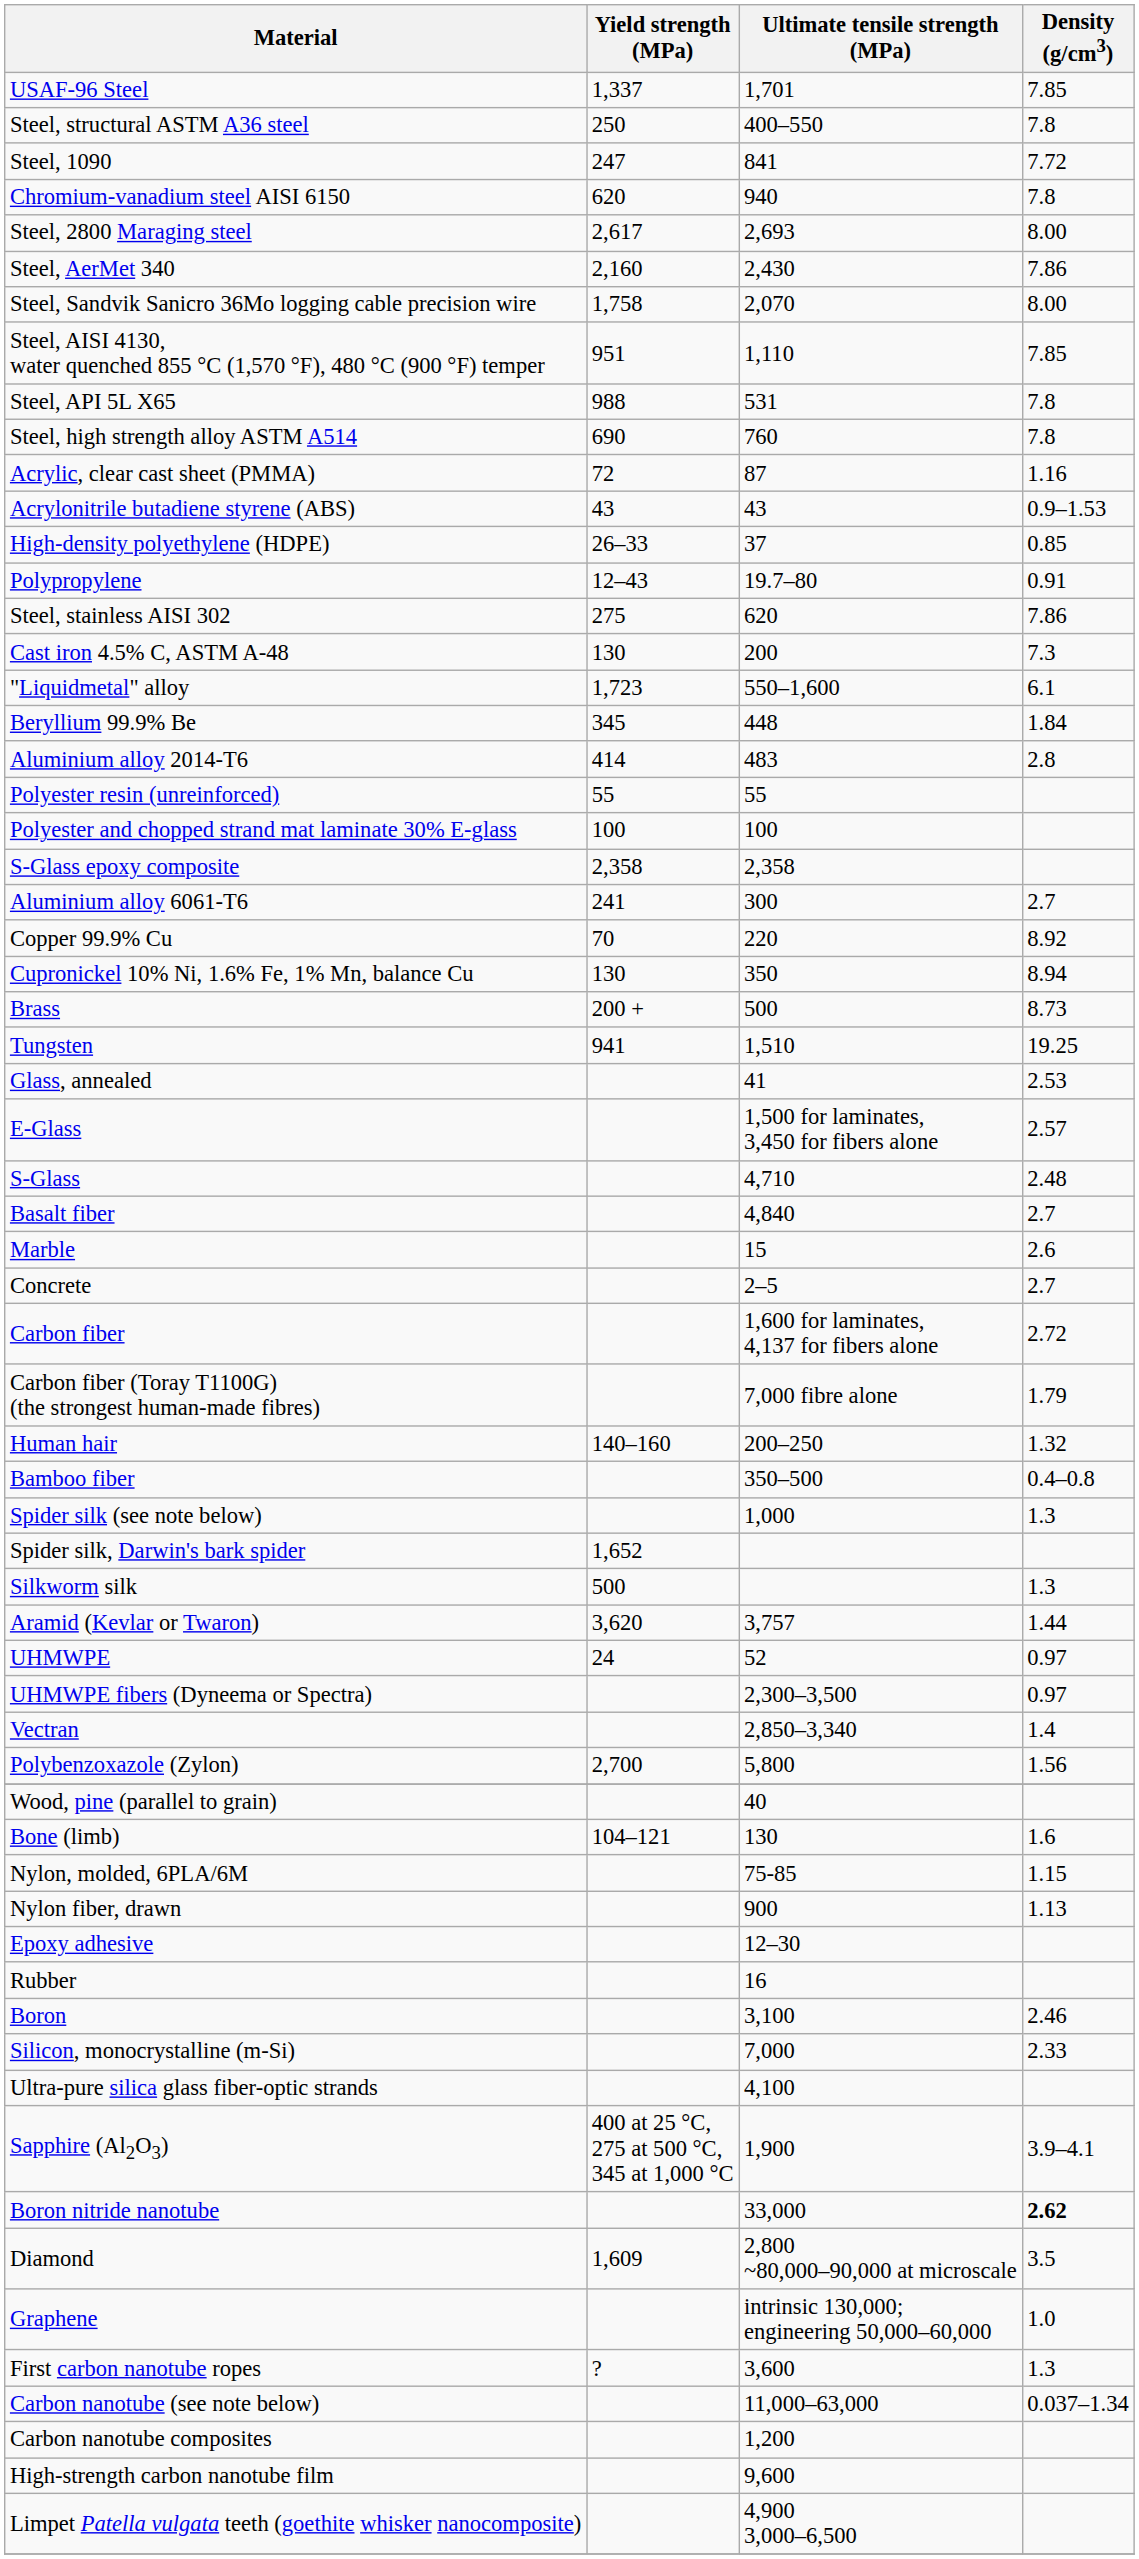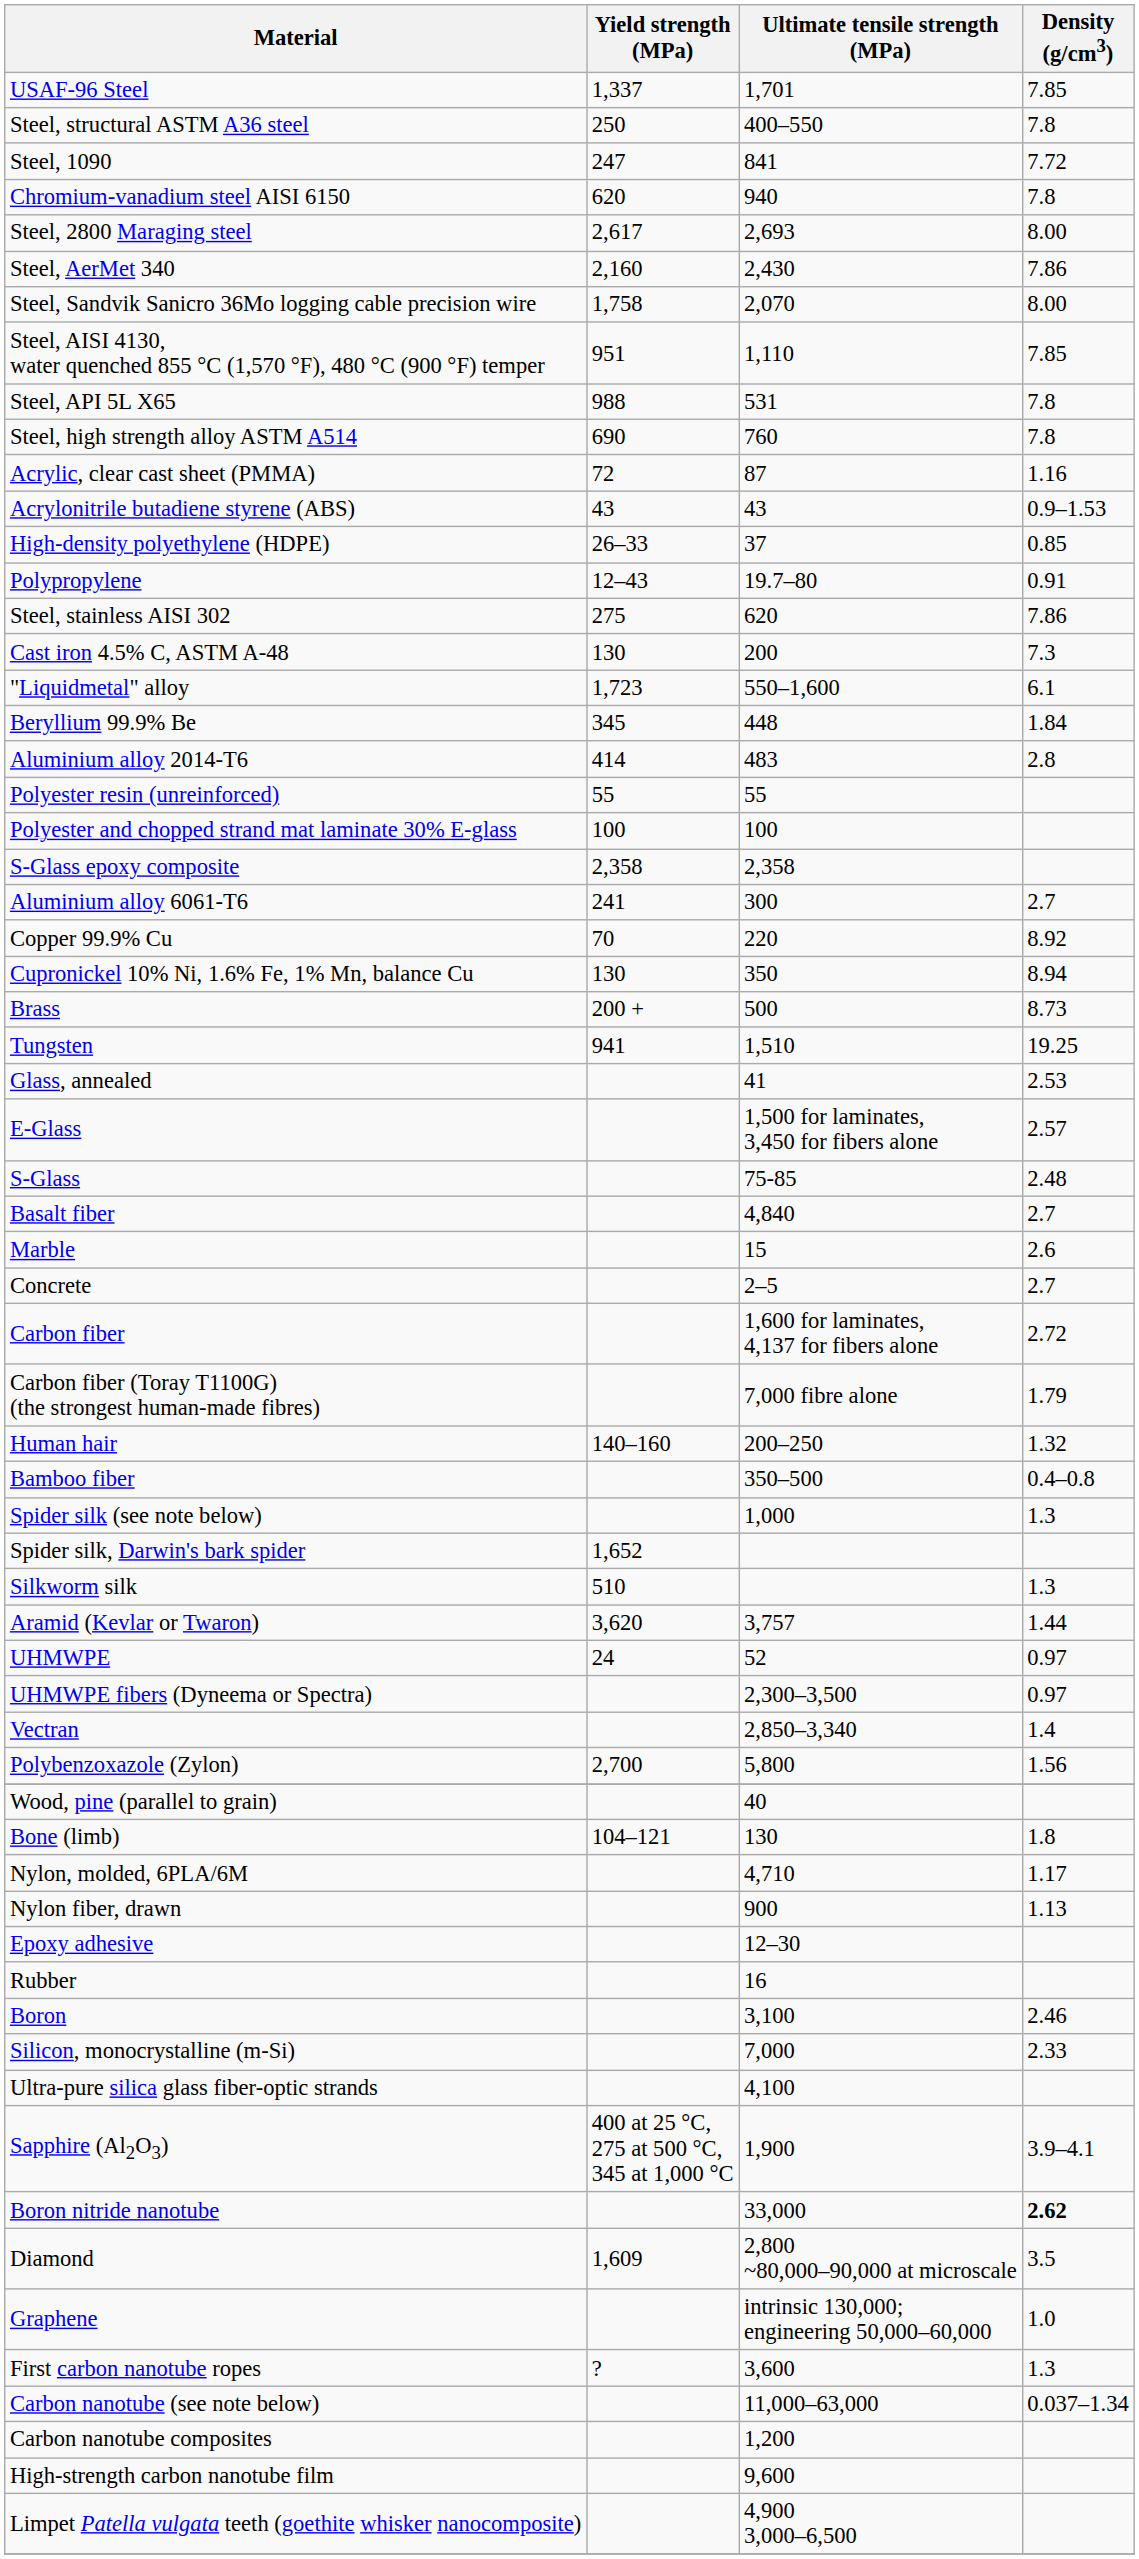S-Glass | Ultimate tensile strength (MPa): 4,710 -> 75-85
Silkworm silk | Yield strength (MPa): 500 -> 510
Bone (limb) | Density (g/cm3): 1.6 -> 1.8
Nylon, molded, 6PLA/6M | Ultimate tensile strength (MPa): 75-85 -> 4,710
Nylon, molded, 6PLA/6M | Density (g/cm3): 1.15 -> 1.17
